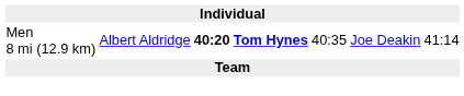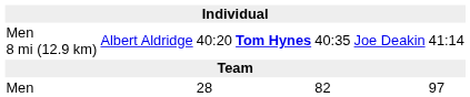Men 8 mi (12.9 km) | column 3: bold -> normal
+ row: Men | 28 | 82 | 97
